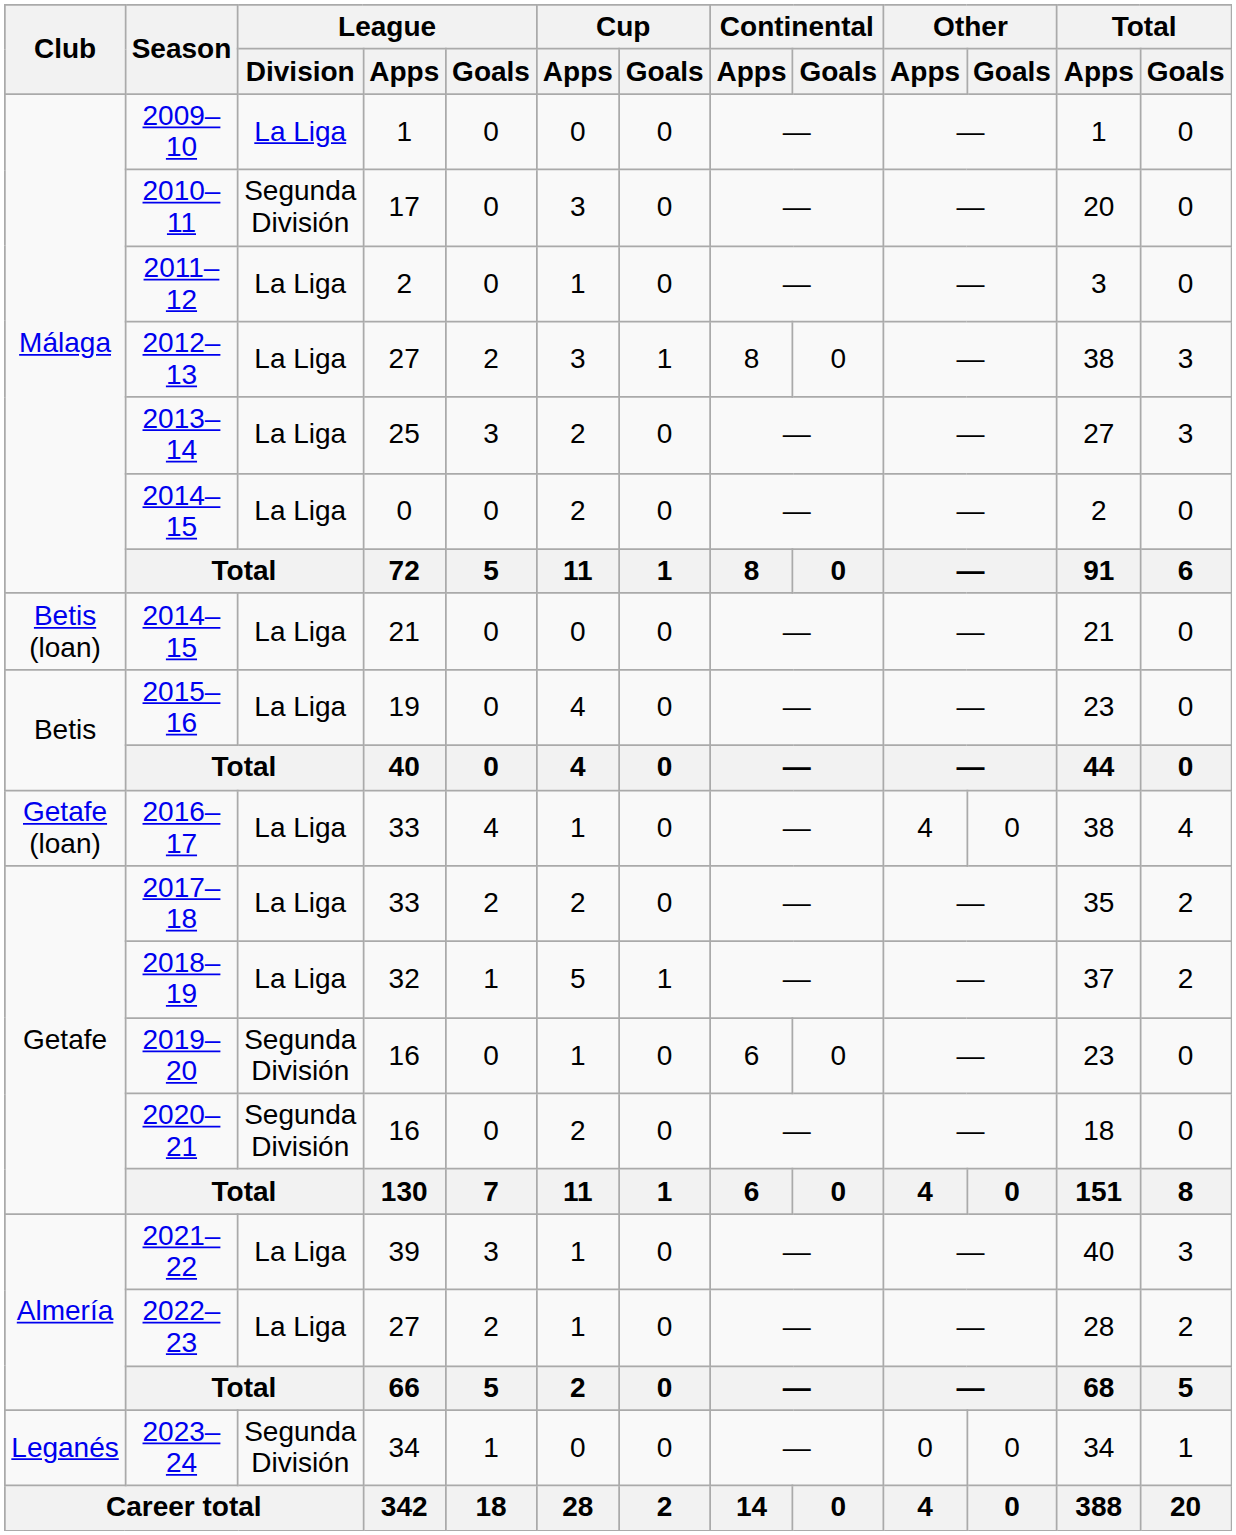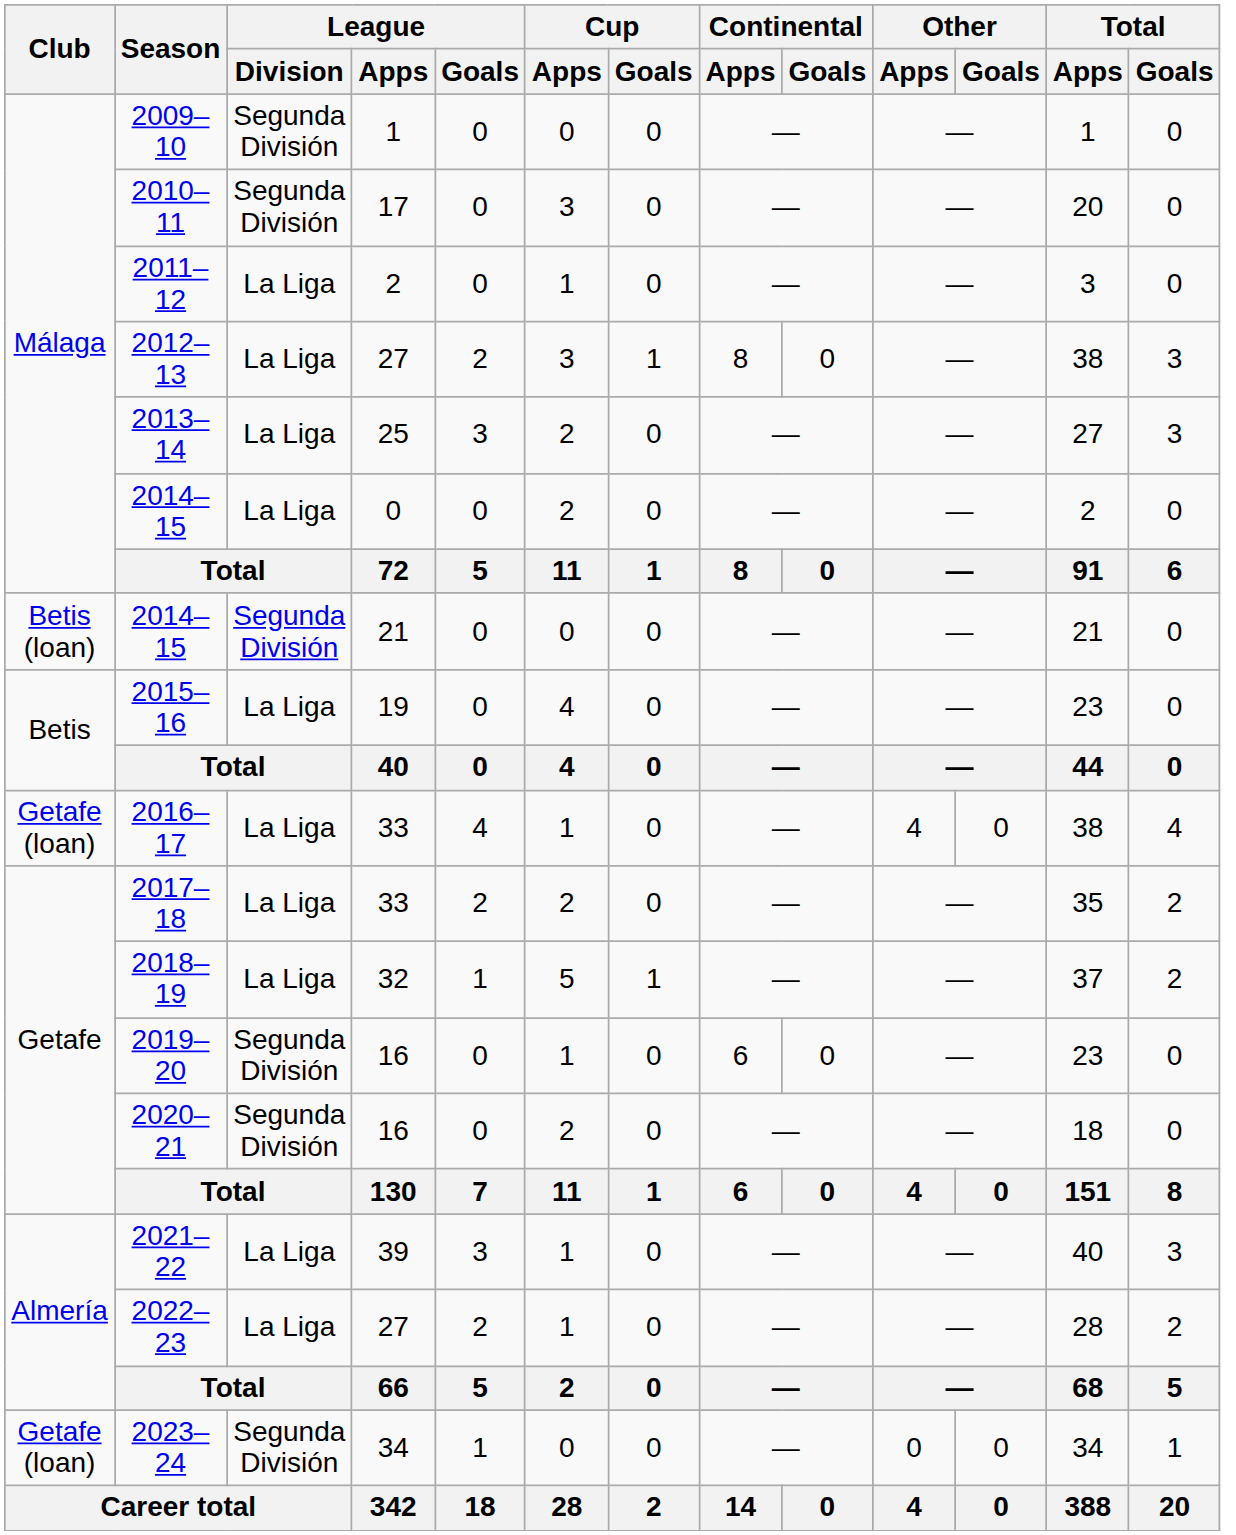2009–10 | League / Division: La Liga -> Segunda División
2014–15 / 21 | League / Division: La Liga -> Segunda División
2023–24 | Club: Leganés -> Getafe (loan)
